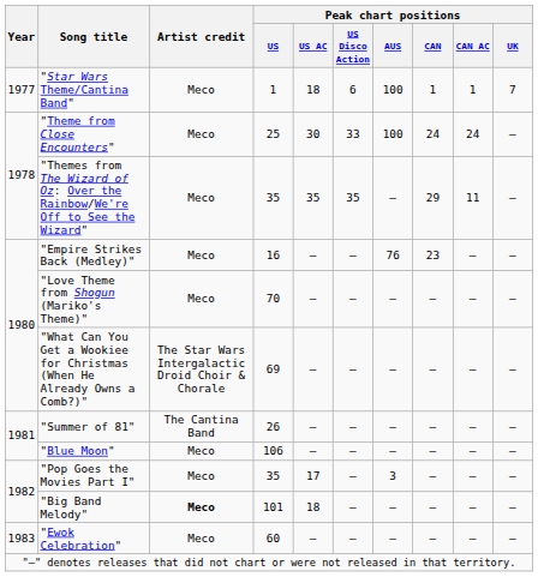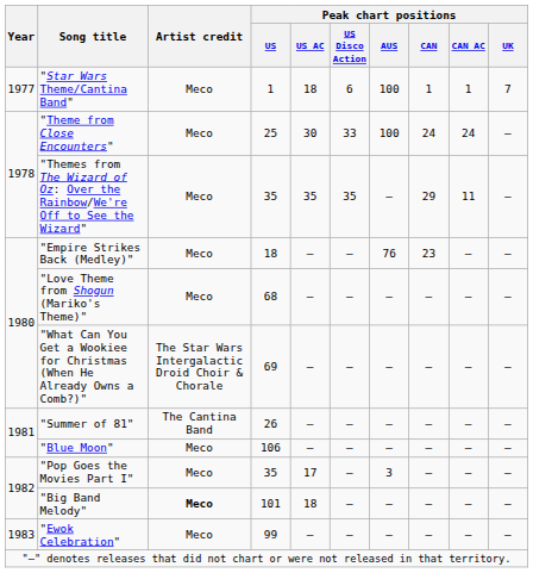"Empire Strikes Back (Medley)" | Peak chart positions / US: 16 -> 18
"Love Theme from Shogun (Mariko's Theme)" | Peak chart positions / US: 70 -> 68
"Ewok Celebration" | Peak chart positions / US: 60 -> 99
